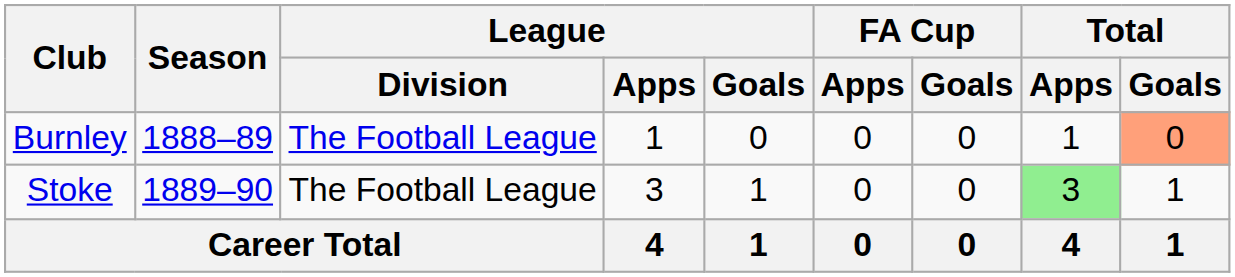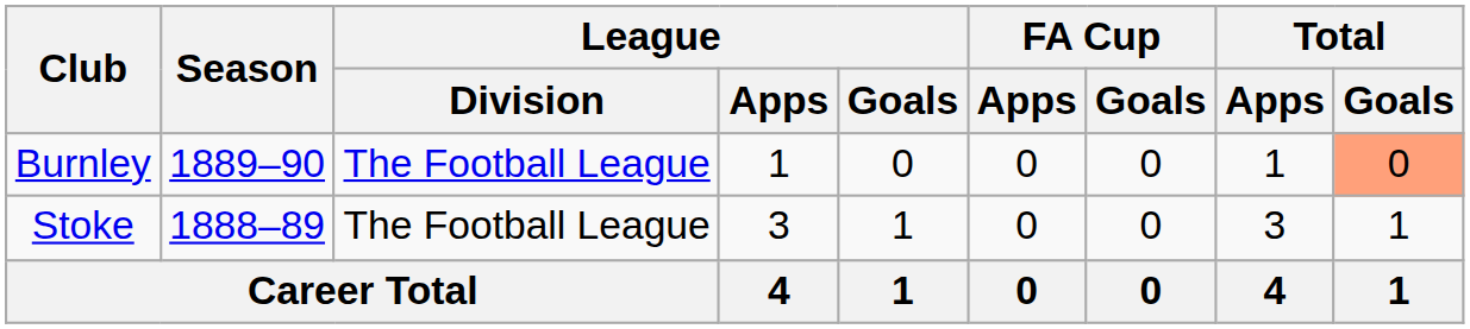Burnley | Season: 1888–89 -> 1889–90
Stoke | Season: 1889–90 -> 1888–89
Stoke | Total / Apps: lightgreen background -> no background
